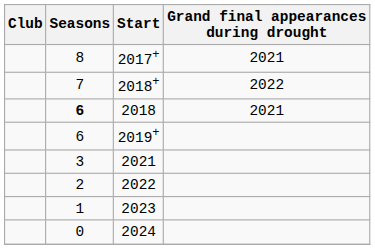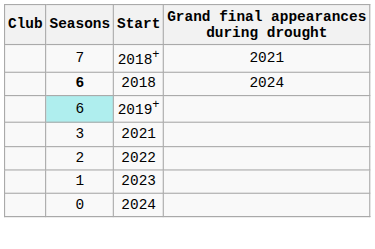- row: 8 | 2017+ | 2021
2018+ | Grand final appearances during drought: 2022 -> 2021
2018 | Grand final appearances during drought: 2021 -> 2024
2019+ | Seasons: no background -> paleturquoise background
